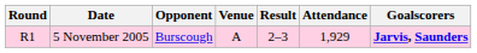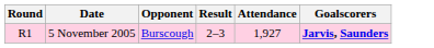- column: Venue | A
5 November 2005 | Attendance: 1,929 -> 1,927
